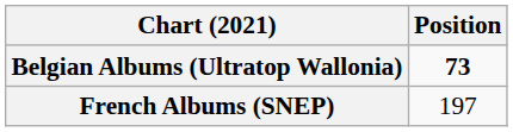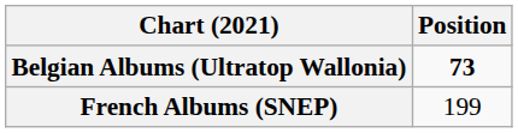French Albums (SNEP) | Position: 197 -> 199
